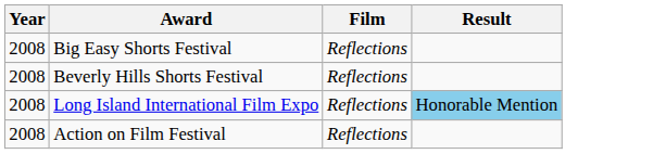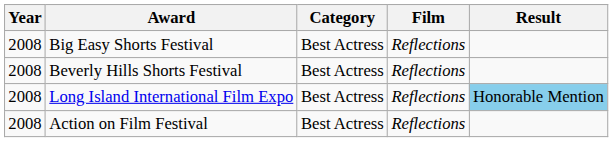+ column: Category | Best Actress | Best Actress | Best Actress | Best Actress
